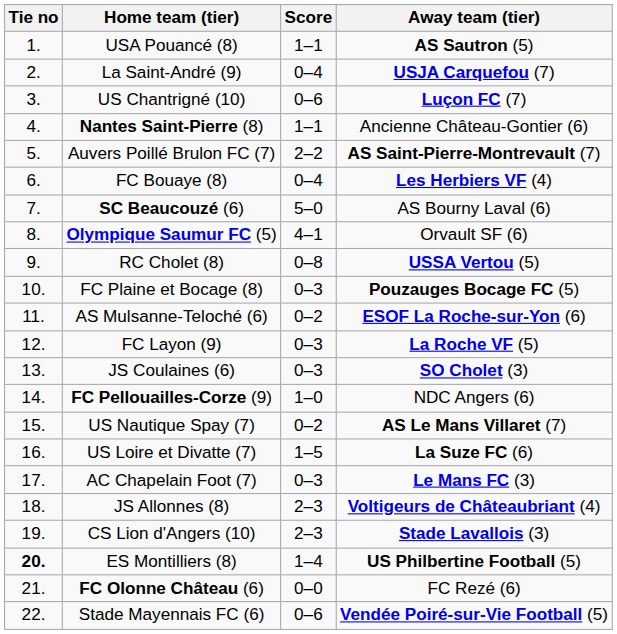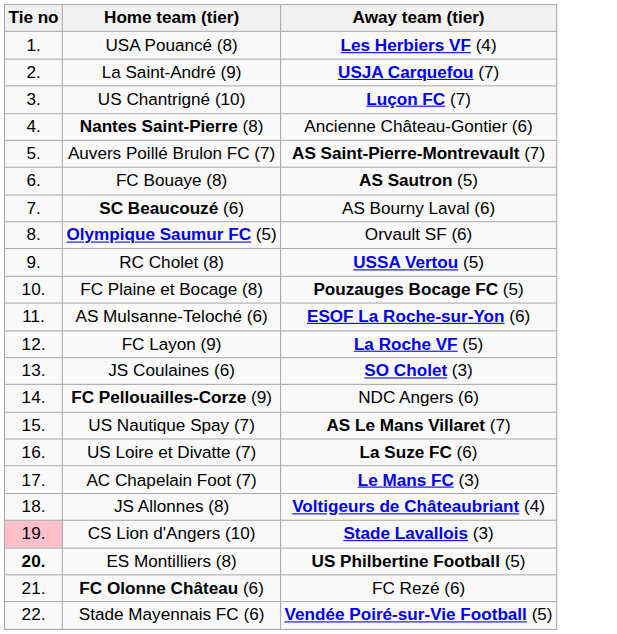- column: Score | 1–1 | 0–4 | 0–6 | 1–1 | 2–2 | 0–4 | 5–0 | 4–1 | 0–8 | 0–3 | 0–2 | 0–3 | 0–3 | 1–0 | 0–2 | 1–5 | 0–3 | 2–3 | 2–3 | 1–4 | 0–0 | 0–6
USA Pouancé (8) | Away team (tier): AS Sautron (5) -> Les Herbiers VF (4)
FC Bouaye (8) | Away team (tier): Les Herbiers VF (4) -> AS Sautron (5)
CS Lion d'Angers (10) | Tie no: no background -> pink background
